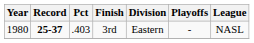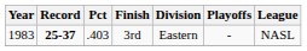3rd | Year: 1980 -> 1983
